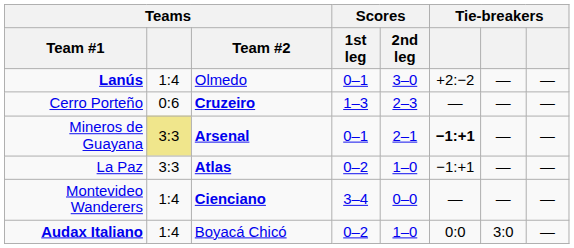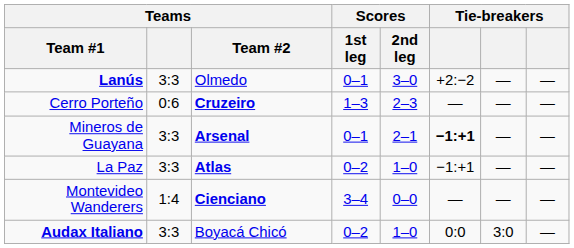Lanús | Teams: 1:4 -> 3:3
Mineros de Guayana | Teams: khaki background -> no background
Audax Italiano | Teams: 1:4 -> 3:3
